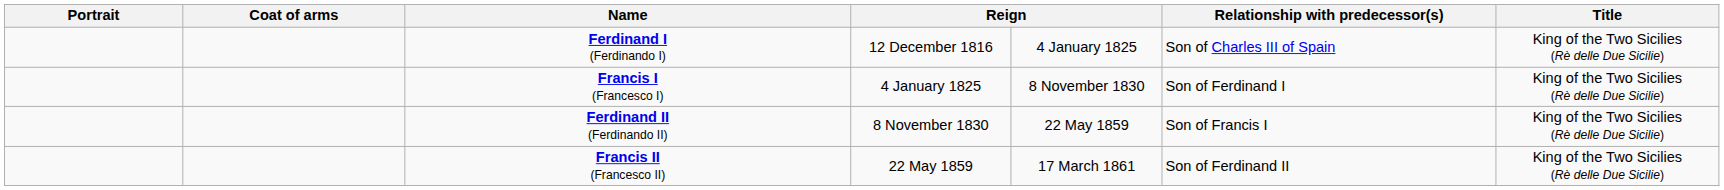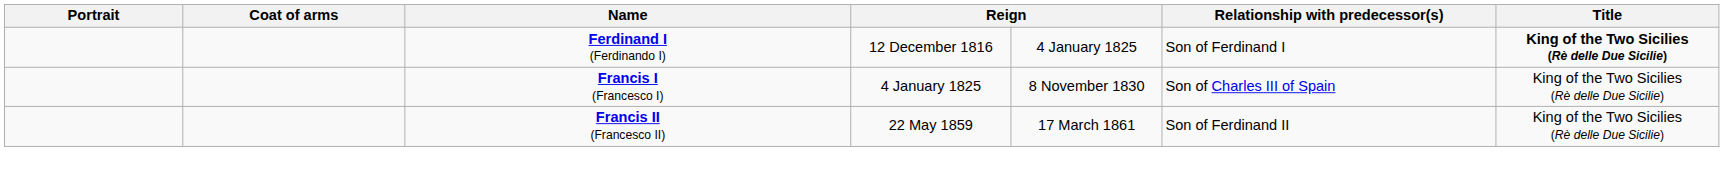Ferdinand I (Ferdinando I) | Relationship with predecessor(s): Son of Charles III of Spain -> Son of Ferdinand I
Ferdinand I (Ferdinando I) | Title: normal -> bold
Francis I (Francesco I) | Relationship with predecessor(s): Son of Ferdinand I -> Son of Charles III of Spain
- row: Ferdinand II (Ferdinando II) | 8 November 1830 | 22 May 1859 | Son of Francis I | King of the Two Sicilies (Rè delle Due Sicilie)
